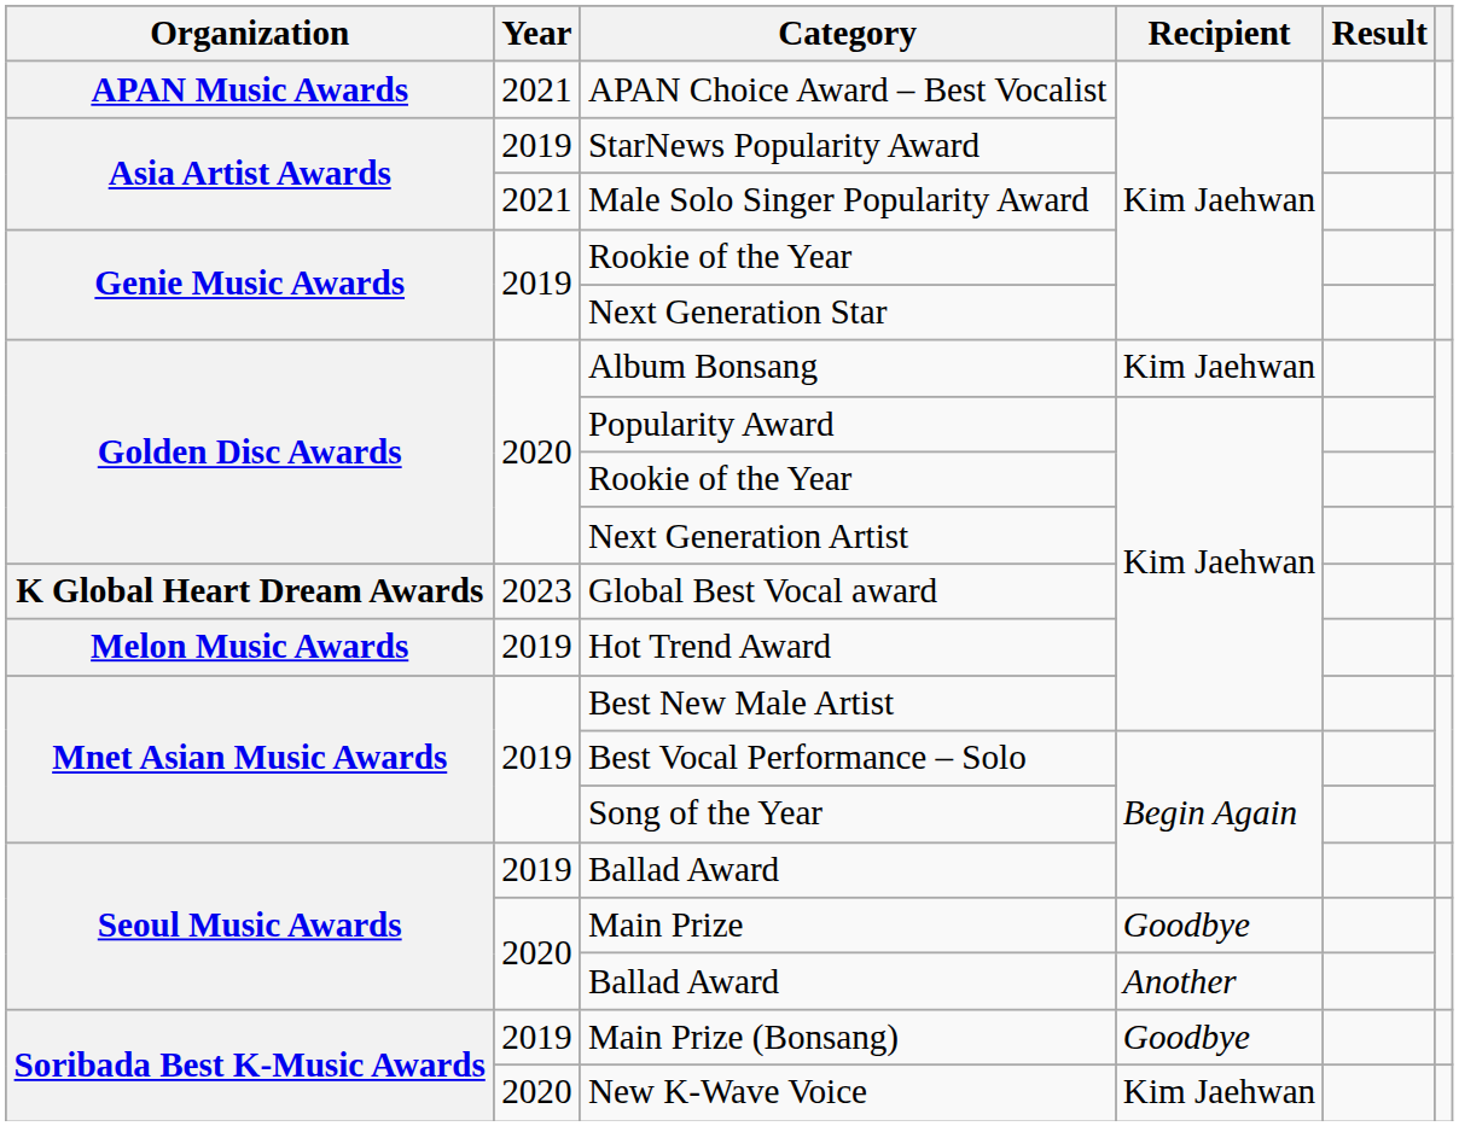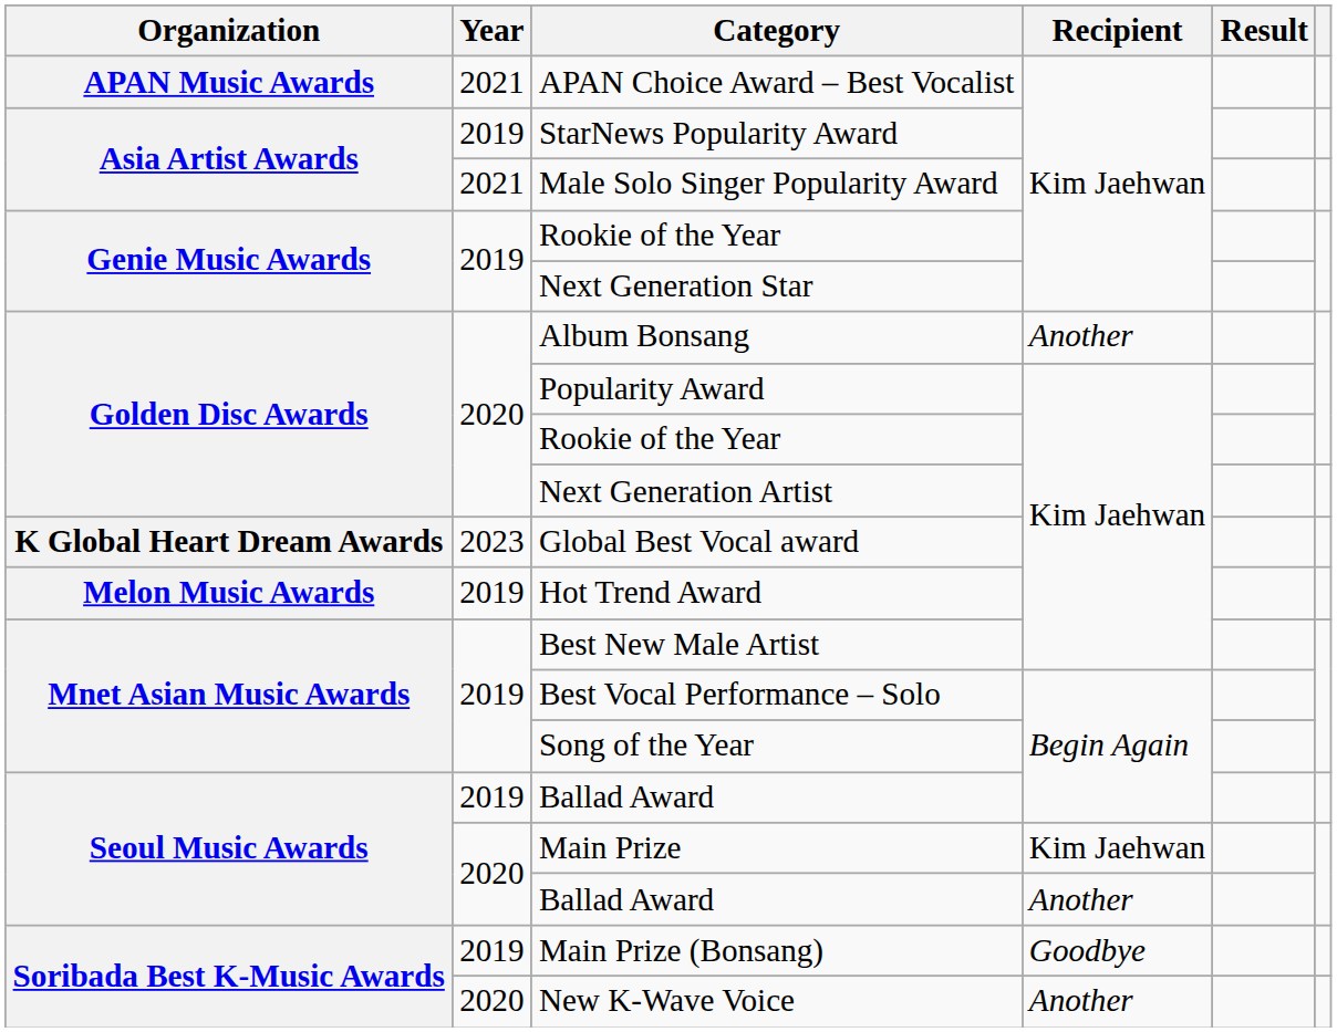Album Bonsang | Recipient: Kim Jaehwan -> Another
Main Prize | Recipient: Goodbye -> Kim Jaehwan
New K-Wave Voice | Recipient: Kim Jaehwan -> Another
